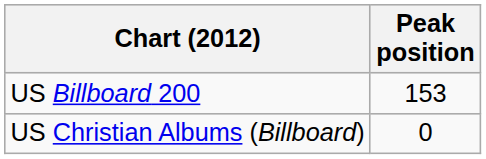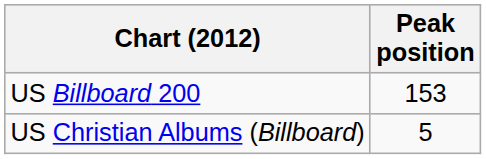US Christian Albums (Billboard) | Peak position: 0 -> 5
